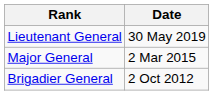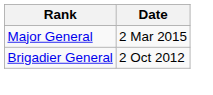- row: Lieutenant General | 30 May 2019
